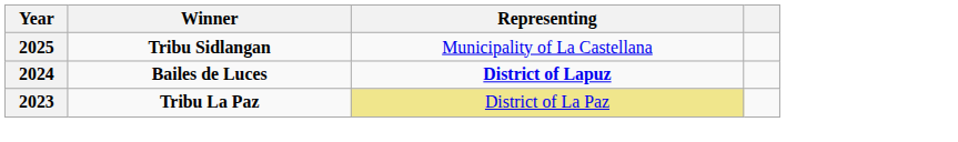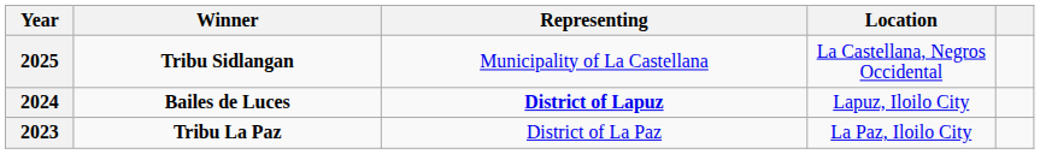+ column: Location | La Castellana, Negros Occidental | Lapuz, Iloilo City | La Paz, Iloilo City
2023 | Representing: khaki background -> no background
